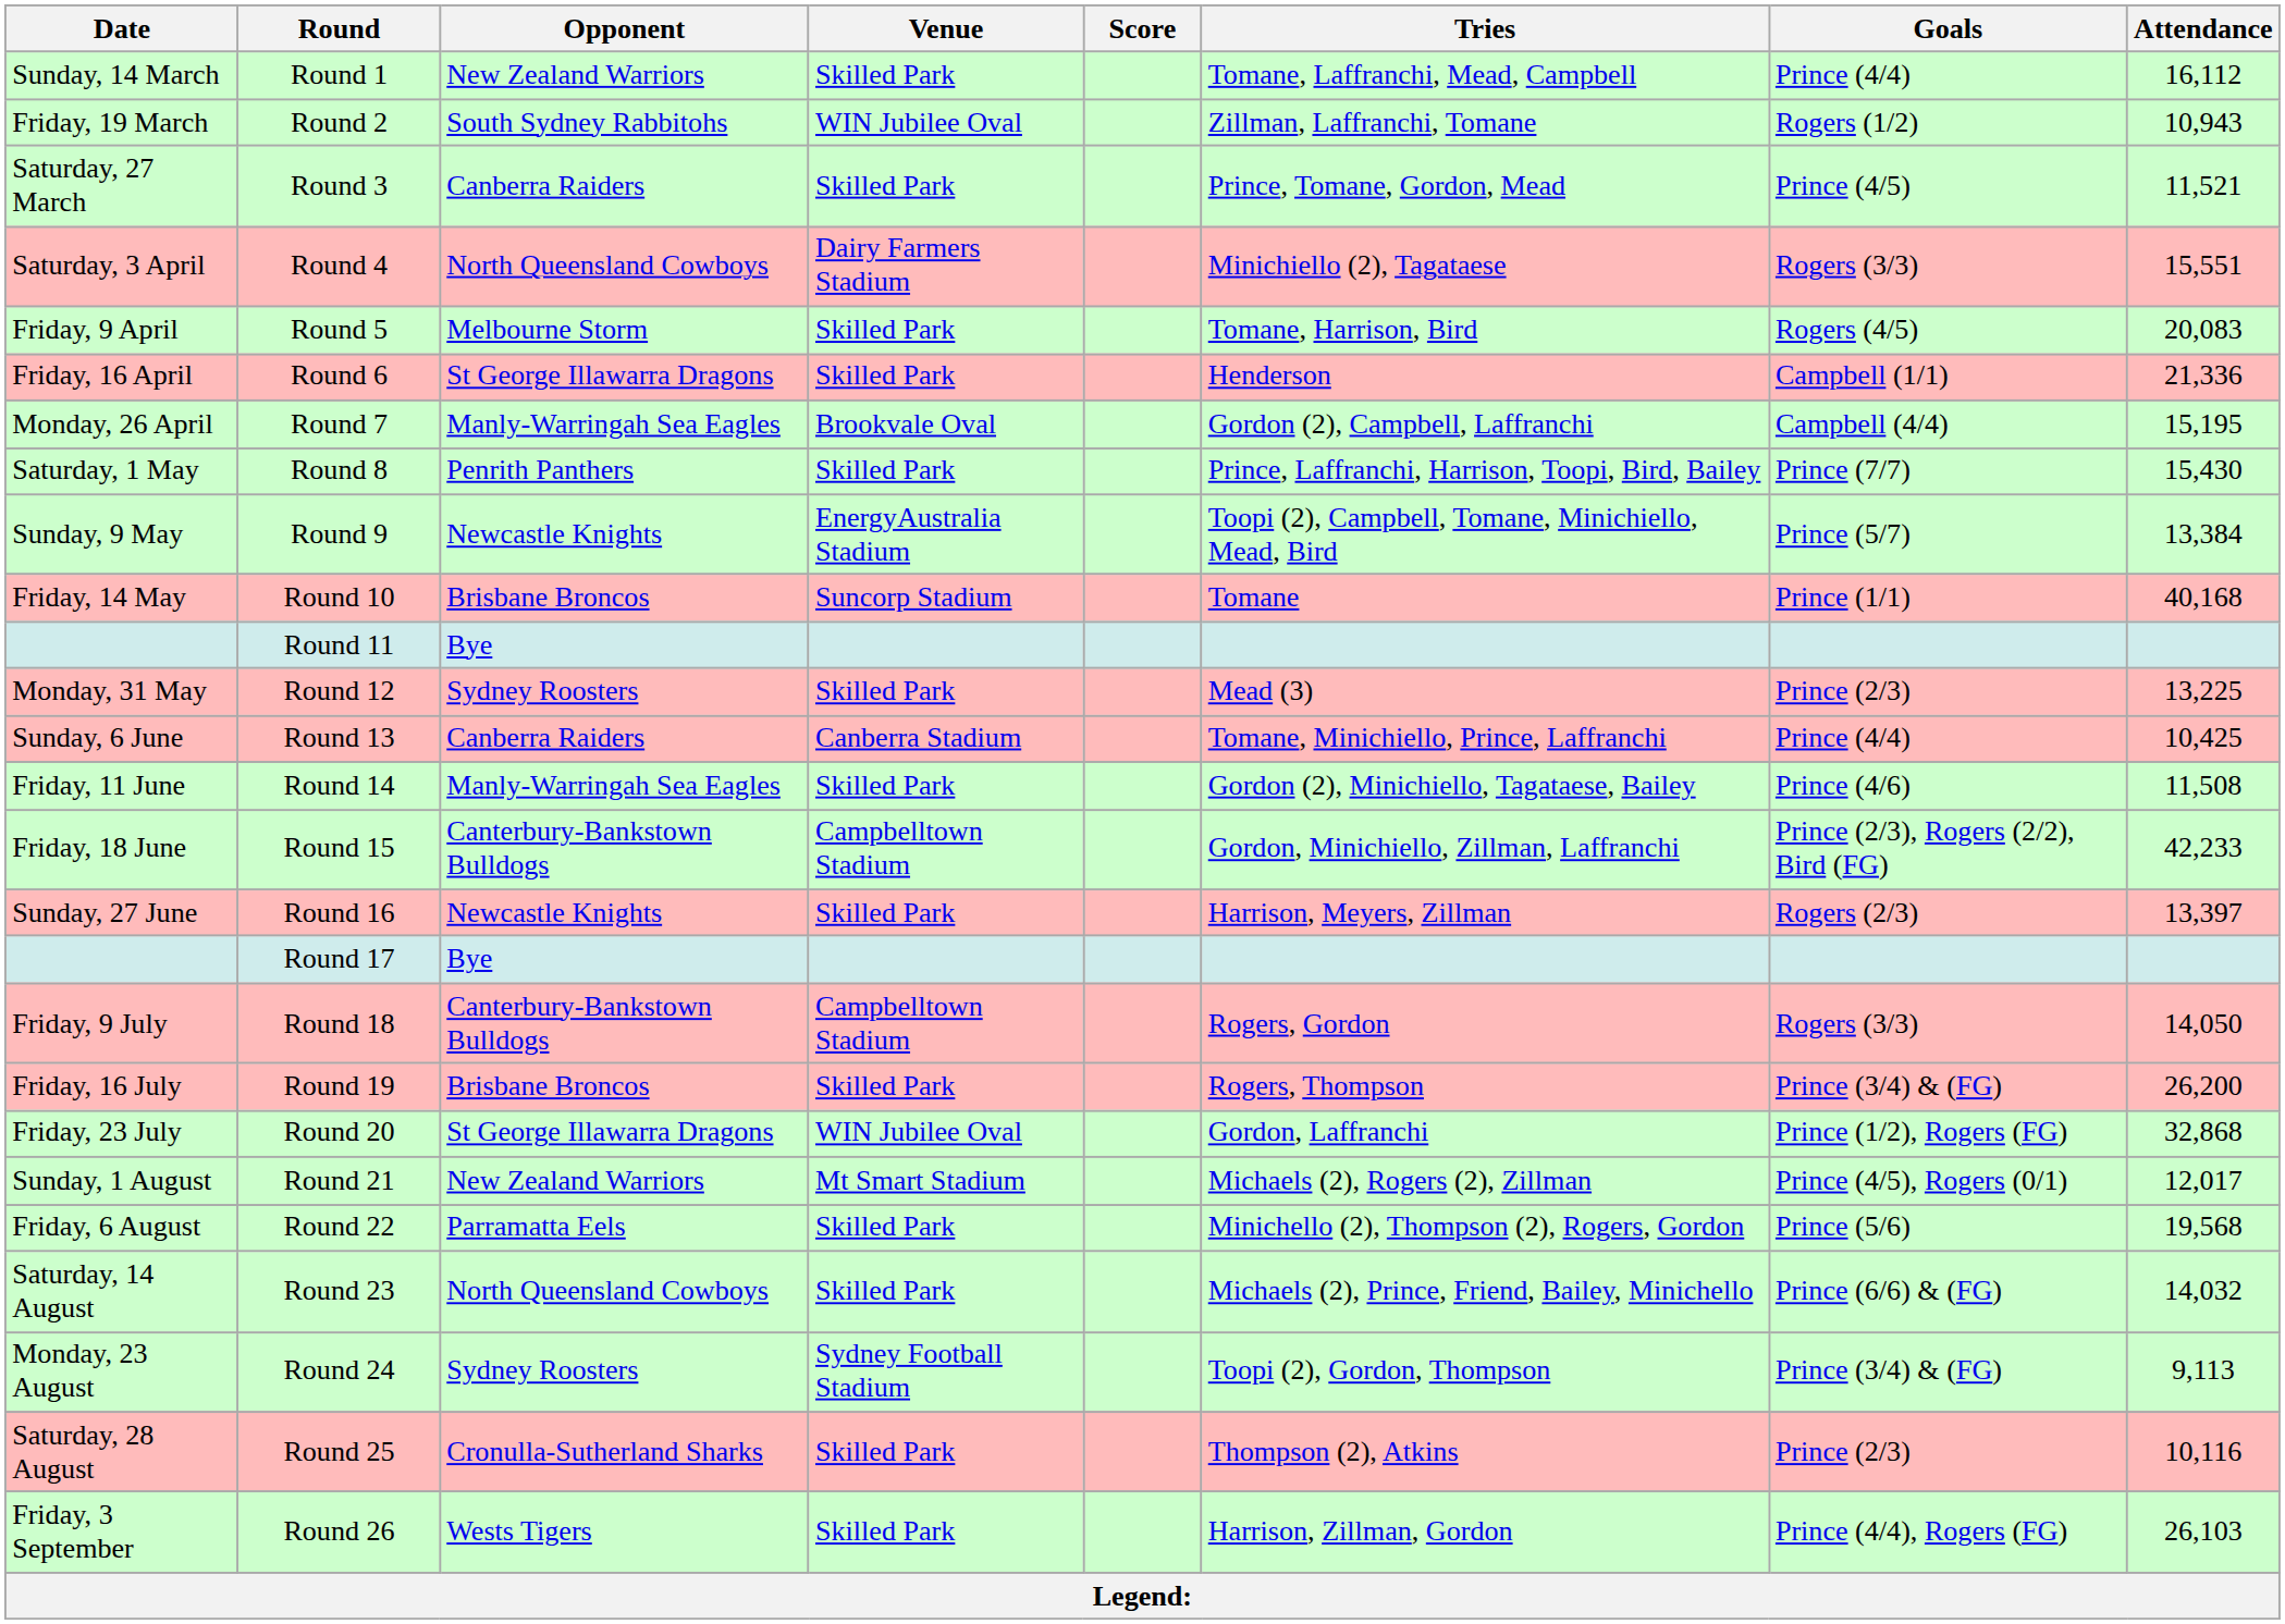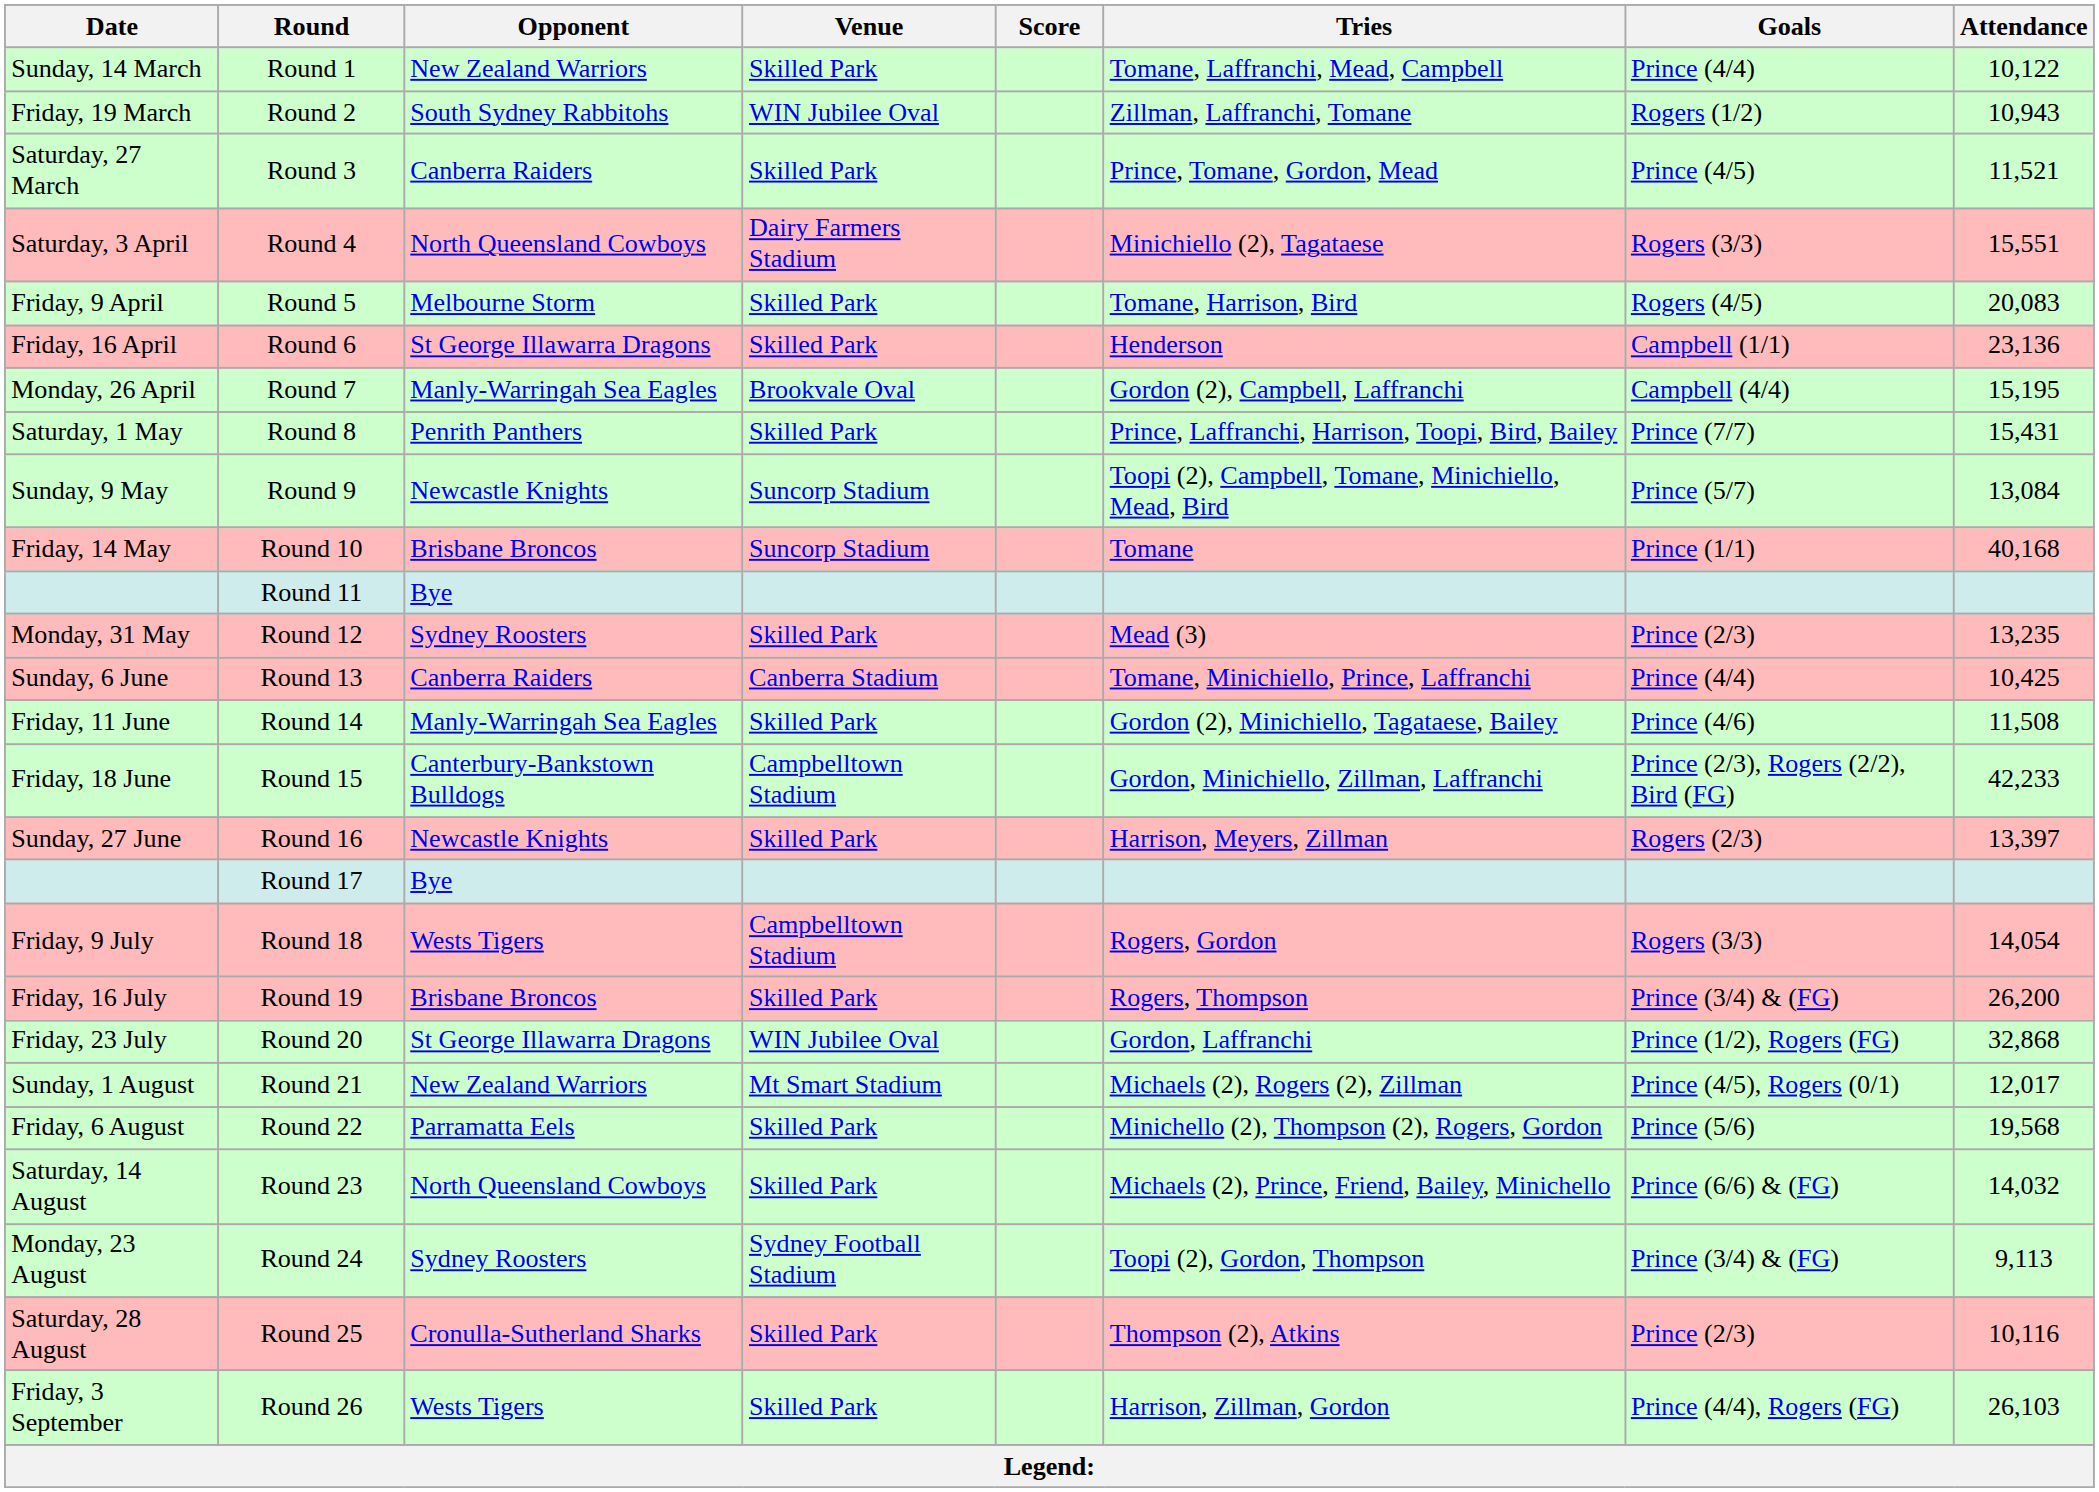Round 1 | Attendance: 16,112 -> 10,122
Round 6 | Attendance: 21,336 -> 23,136
Round 8 | Attendance: 15,430 -> 15,431
Round 9 | Venue: EnergyAustralia Stadium -> Suncorp Stadium
Round 9 | Attendance: 13,384 -> 13,084
Round 12 | Attendance: 13,225 -> 13,235
Round 18 | Opponent: Canterbury-Bankstown Bulldogs -> Wests Tigers
Round 18 | Attendance: 14,050 -> 14,054
